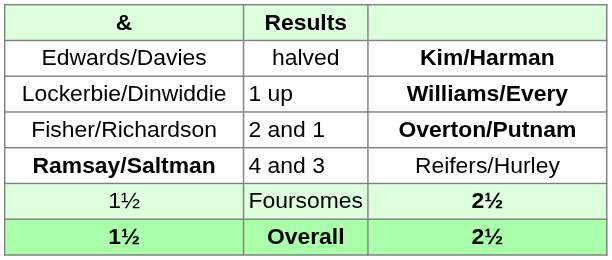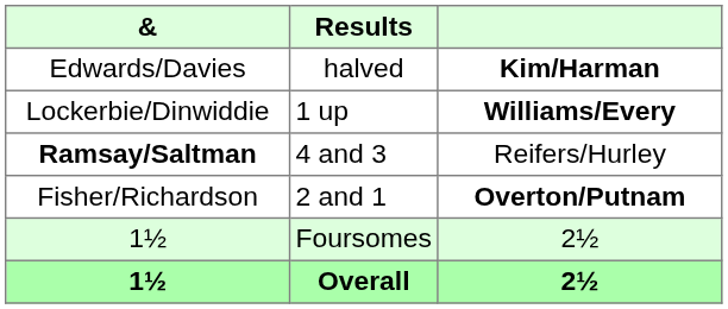rows swapped: Fisher/Richardson <-> Ramsay/Saltman
1½ / Foursomes | column 3: bold -> normal
